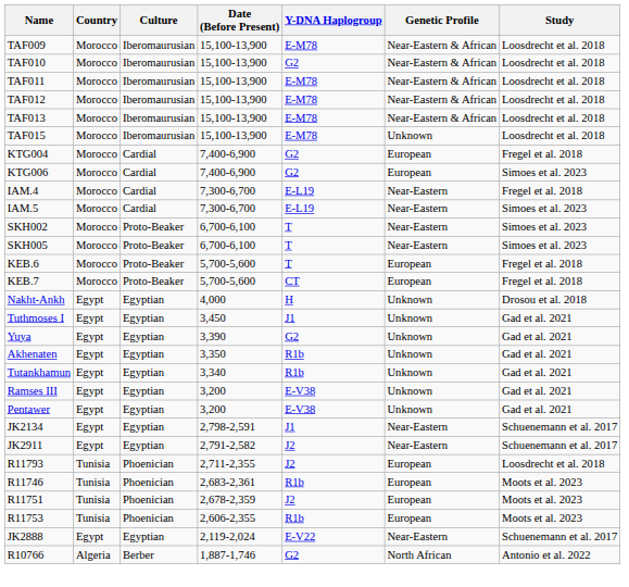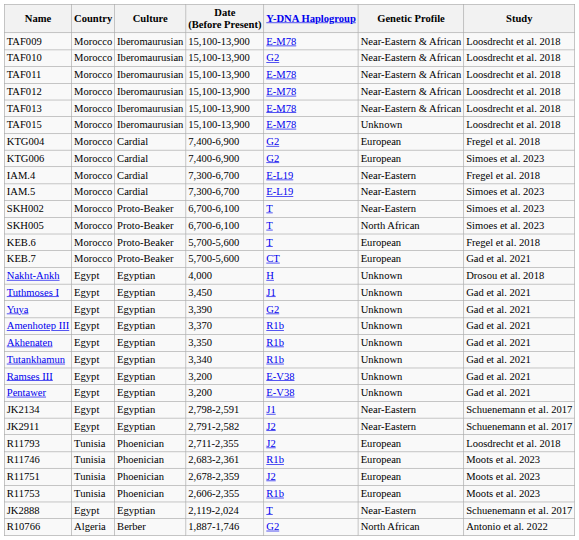SKH005 | Genetic Profile: Near-Eastern -> North African
KEB.7 | Study: Fregel et al. 2018 -> Gad et al. 2021
+ row: Amenhotep III | Egypt | Egyptian | 3,370 | R1b | Unknown | Gad et al. 2021
JK2888 | Y-DNA Haplogroup: E-V22 -> T
